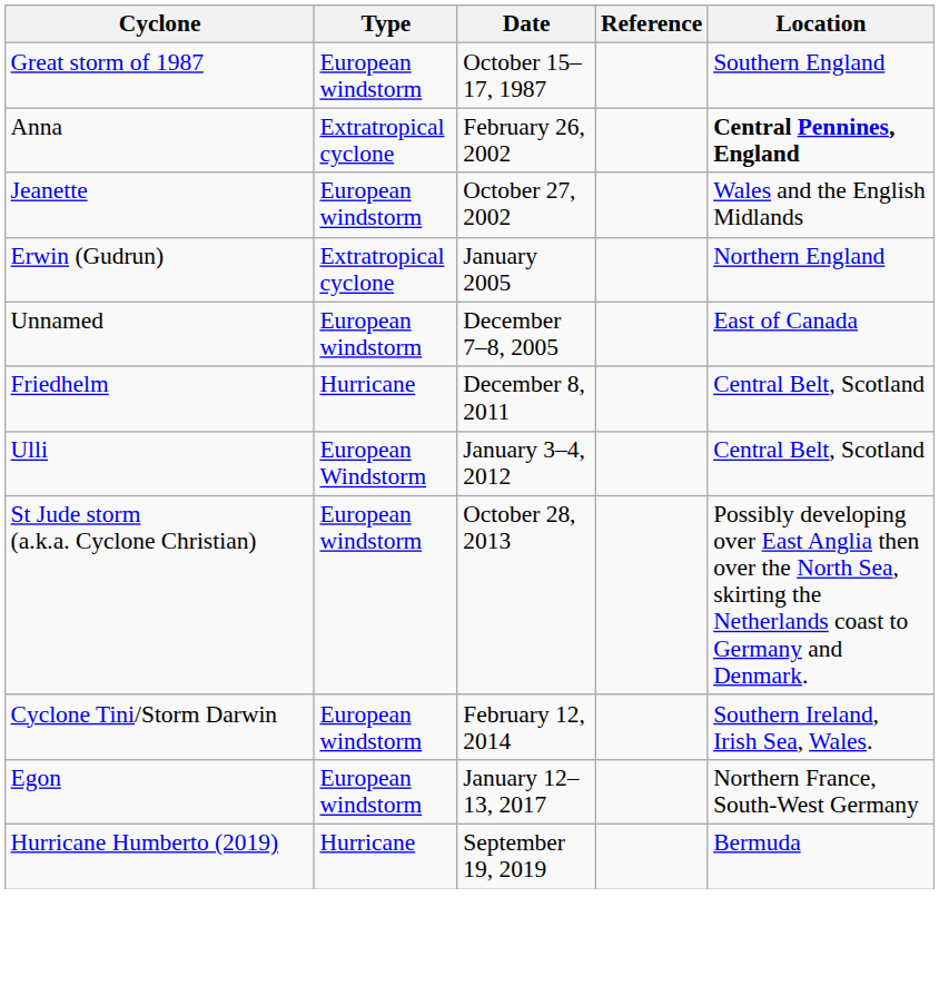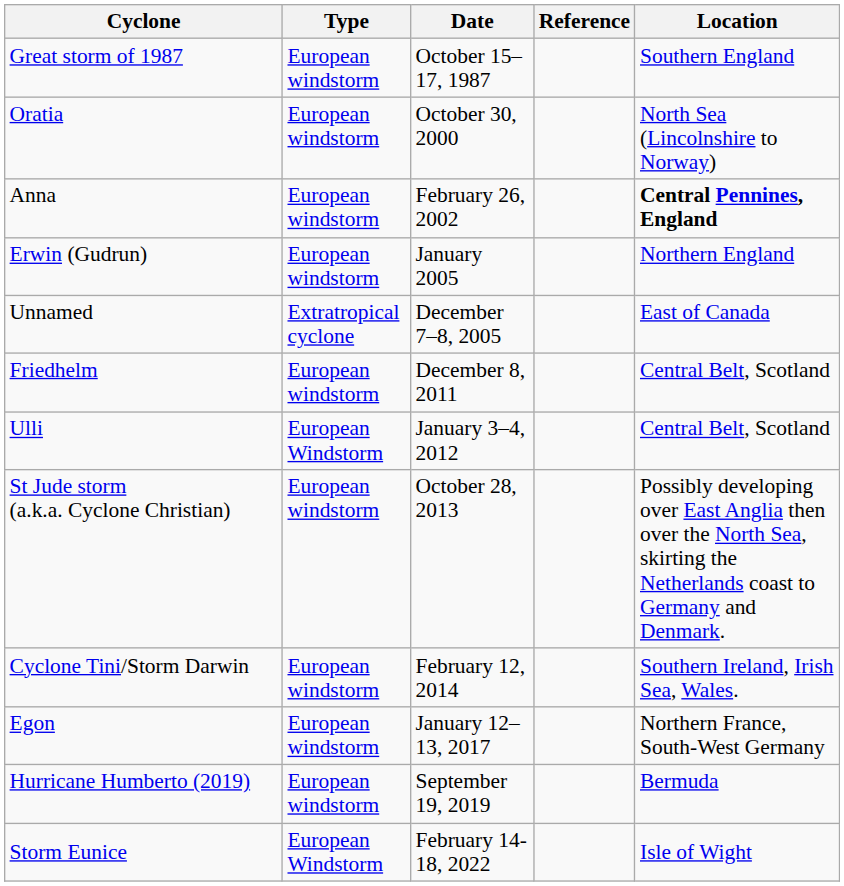+ row: Oratia | European windstorm | October 30, 2000 | North Sea (Lincolnshire to Norway)
Anna | Type: Extratropical cyclone -> European windstorm
- row: Jeanette | European windstorm | October 27, 2002 | Wales and the English Midlands
Erwin (Gudrun) | Type: Extratropical cyclone -> European windstorm
Unnamed | Type: European windstorm -> Extratropical cyclone
Friedhelm | Type: Hurricane -> European windstorm
Hurricane Humberto (2019) | Type: Hurricane -> European windstorm
+ row: Storm Eunice | European Windstorm | February 14-18, 2022 | Isle of Wight
